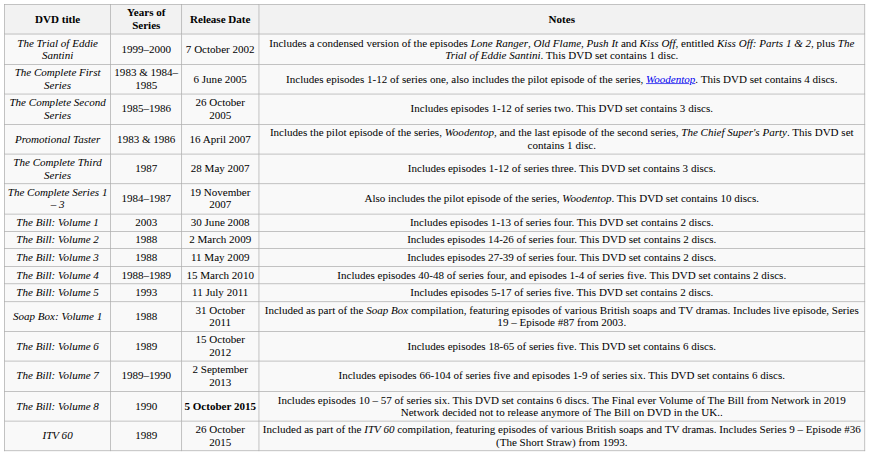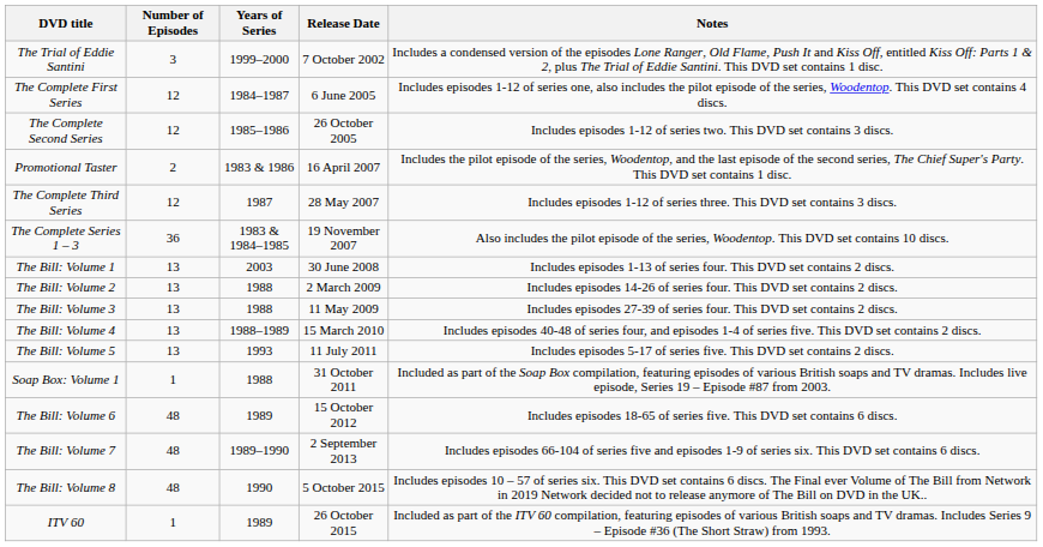+ column: Number of Episodes | 3 | 12 | 12 | 2 | 12 | 36 | 13 | 13 | 13 | 13 | 13 | 1 | 48 | 48 | 48 | 1
The Complete First Series | Years of Series: 1983 & 1984–1985 -> 1984–1987
The Complete Series 1 – 3 | Years of Series: 1984–1987 -> 1983 & 1984–1985
The Bill: Volume 8 | Release Date: bold -> normal
